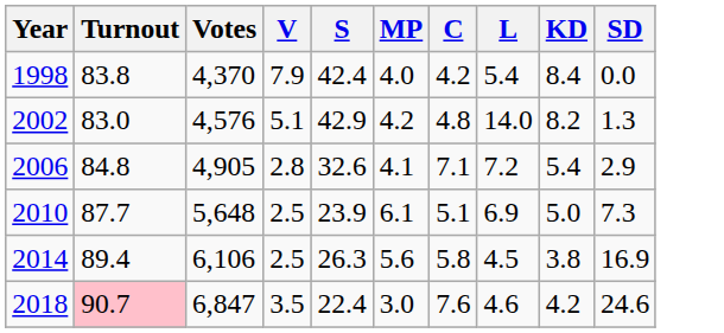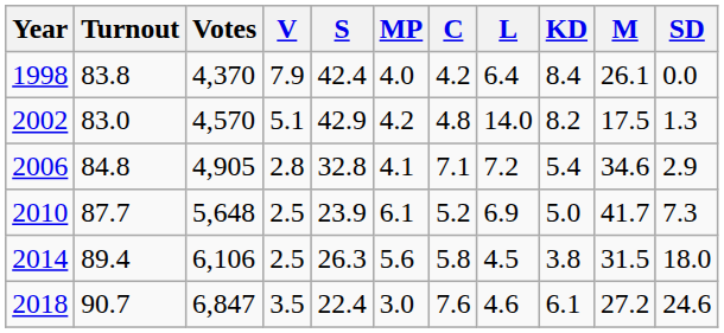+ column: M | 26.1 | 17.5 | 34.6 | 41.7 | 31.5 | 27.2
1998 | L: 5.4 -> 6.4
2002 | Votes: 4,576 -> 4,570
2006 | S: 32.6 -> 32.8
2010 | C: 5.1 -> 5.2
2014 | SD: 16.9 -> 18.0
2018 | Turnout: pink background -> no background
2018 | KD: 4.2 -> 6.1
